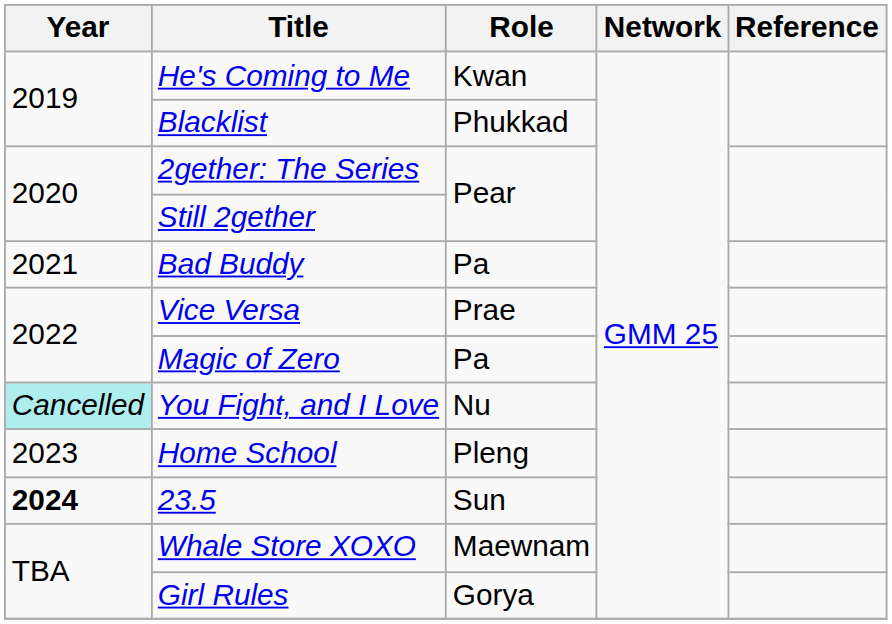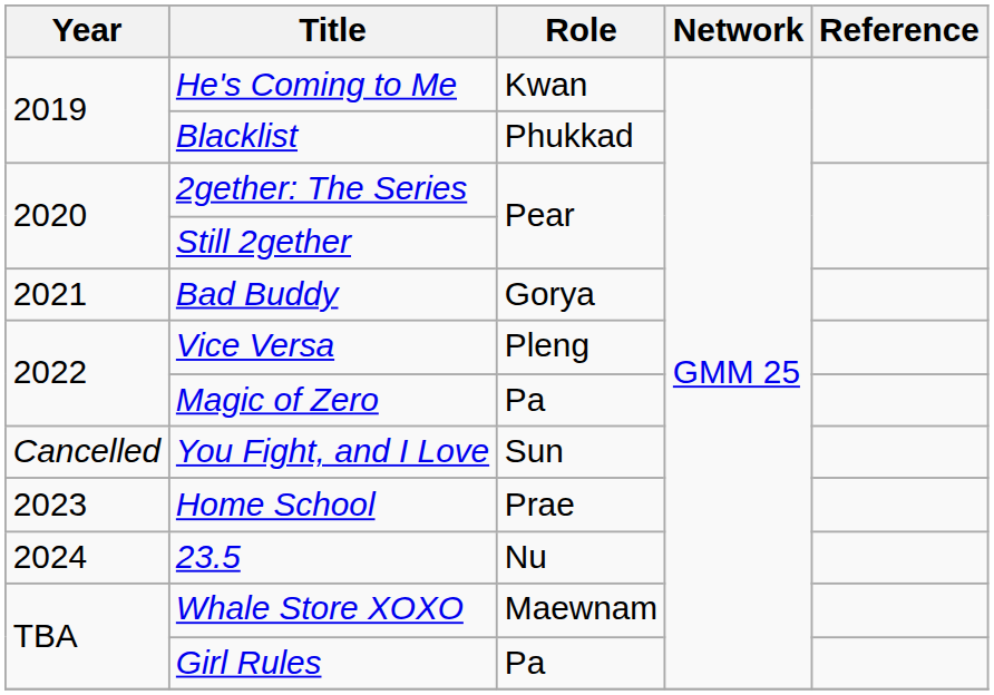Bad Buddy | Role: Pa -> Gorya
Vice Versa | Role: Prae -> Pleng
You Fight, and I Love | Year: paleturquoise background -> no background
You Fight, and I Love | Role: Nu -> Sun
Home School | Role: Pleng -> Prae
23.5 | Year: bold -> normal
23.5 | Role: Sun -> Nu
Girl Rules | Role: Gorya -> Pa
